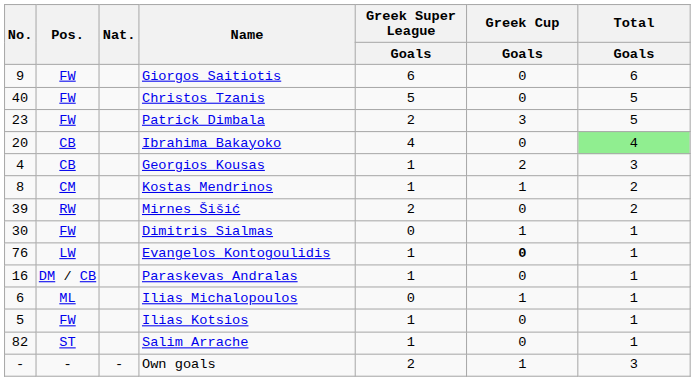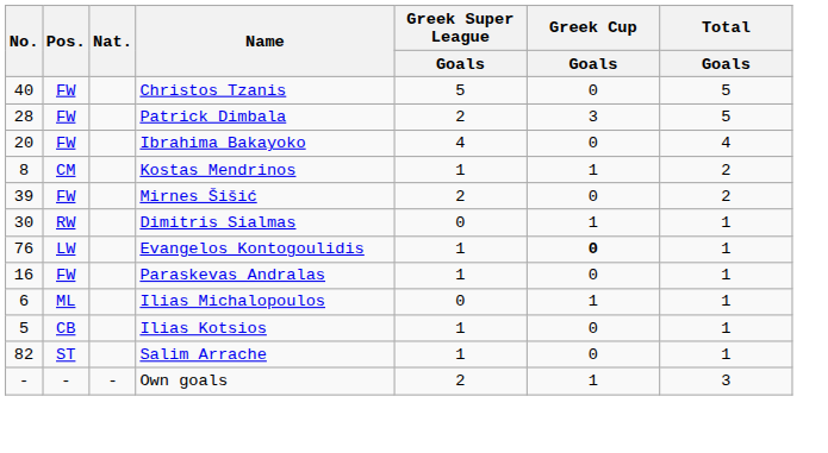- row: 9 | FW | Giorgos Saitiotis | 6 | 0 | 6
Patrick Dimbala | No.: 23 -> 28
Ibrahima Bakayoko | Pos.: CB -> FW
Ibrahima Bakayoko | Total / Goals: lightgreen background -> no background
- row: 4 | CB | Georgios Kousas | 1 | 2 | 3
Mirnes Šišić | Pos.: RW -> FW
Dimitris Sialmas | Pos.: FW -> RW
Paraskevas Andralas | Pos.: DM / CB -> FW
Ilias Kotsios | Pos.: FW -> CB
